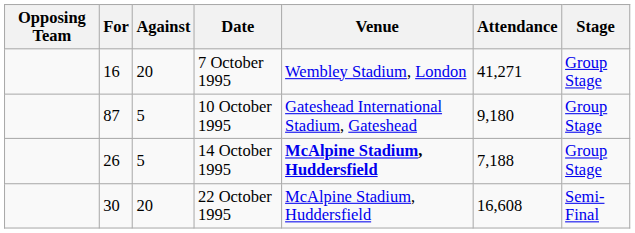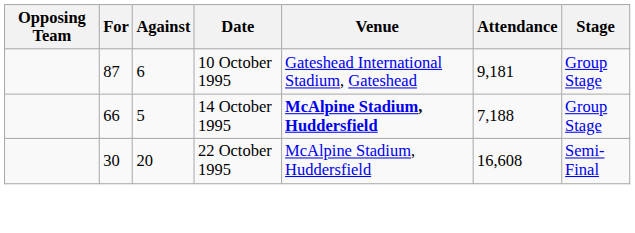- row: 16 | 20 | 7 October 1995 | Wembley Stadium, London | 41,271 | Group Stage
10 October 1995 | Against: 5 -> 6
10 October 1995 | Attendance: 9,180 -> 9,181
14 October 1995 | For: 26 -> 66
